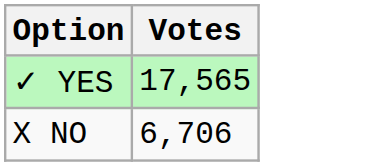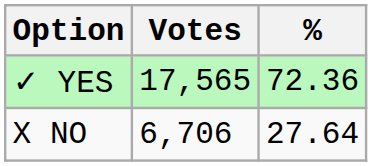+ column: % | 72.36 | 27.64
